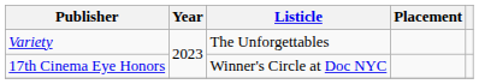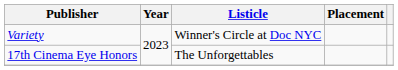Variety | Listicle: The Unforgettables -> Winner's Circle at Doc NYC
17th Cinema Eye Honors | Listicle: Winner's Circle at Doc NYC -> The Unforgettables
